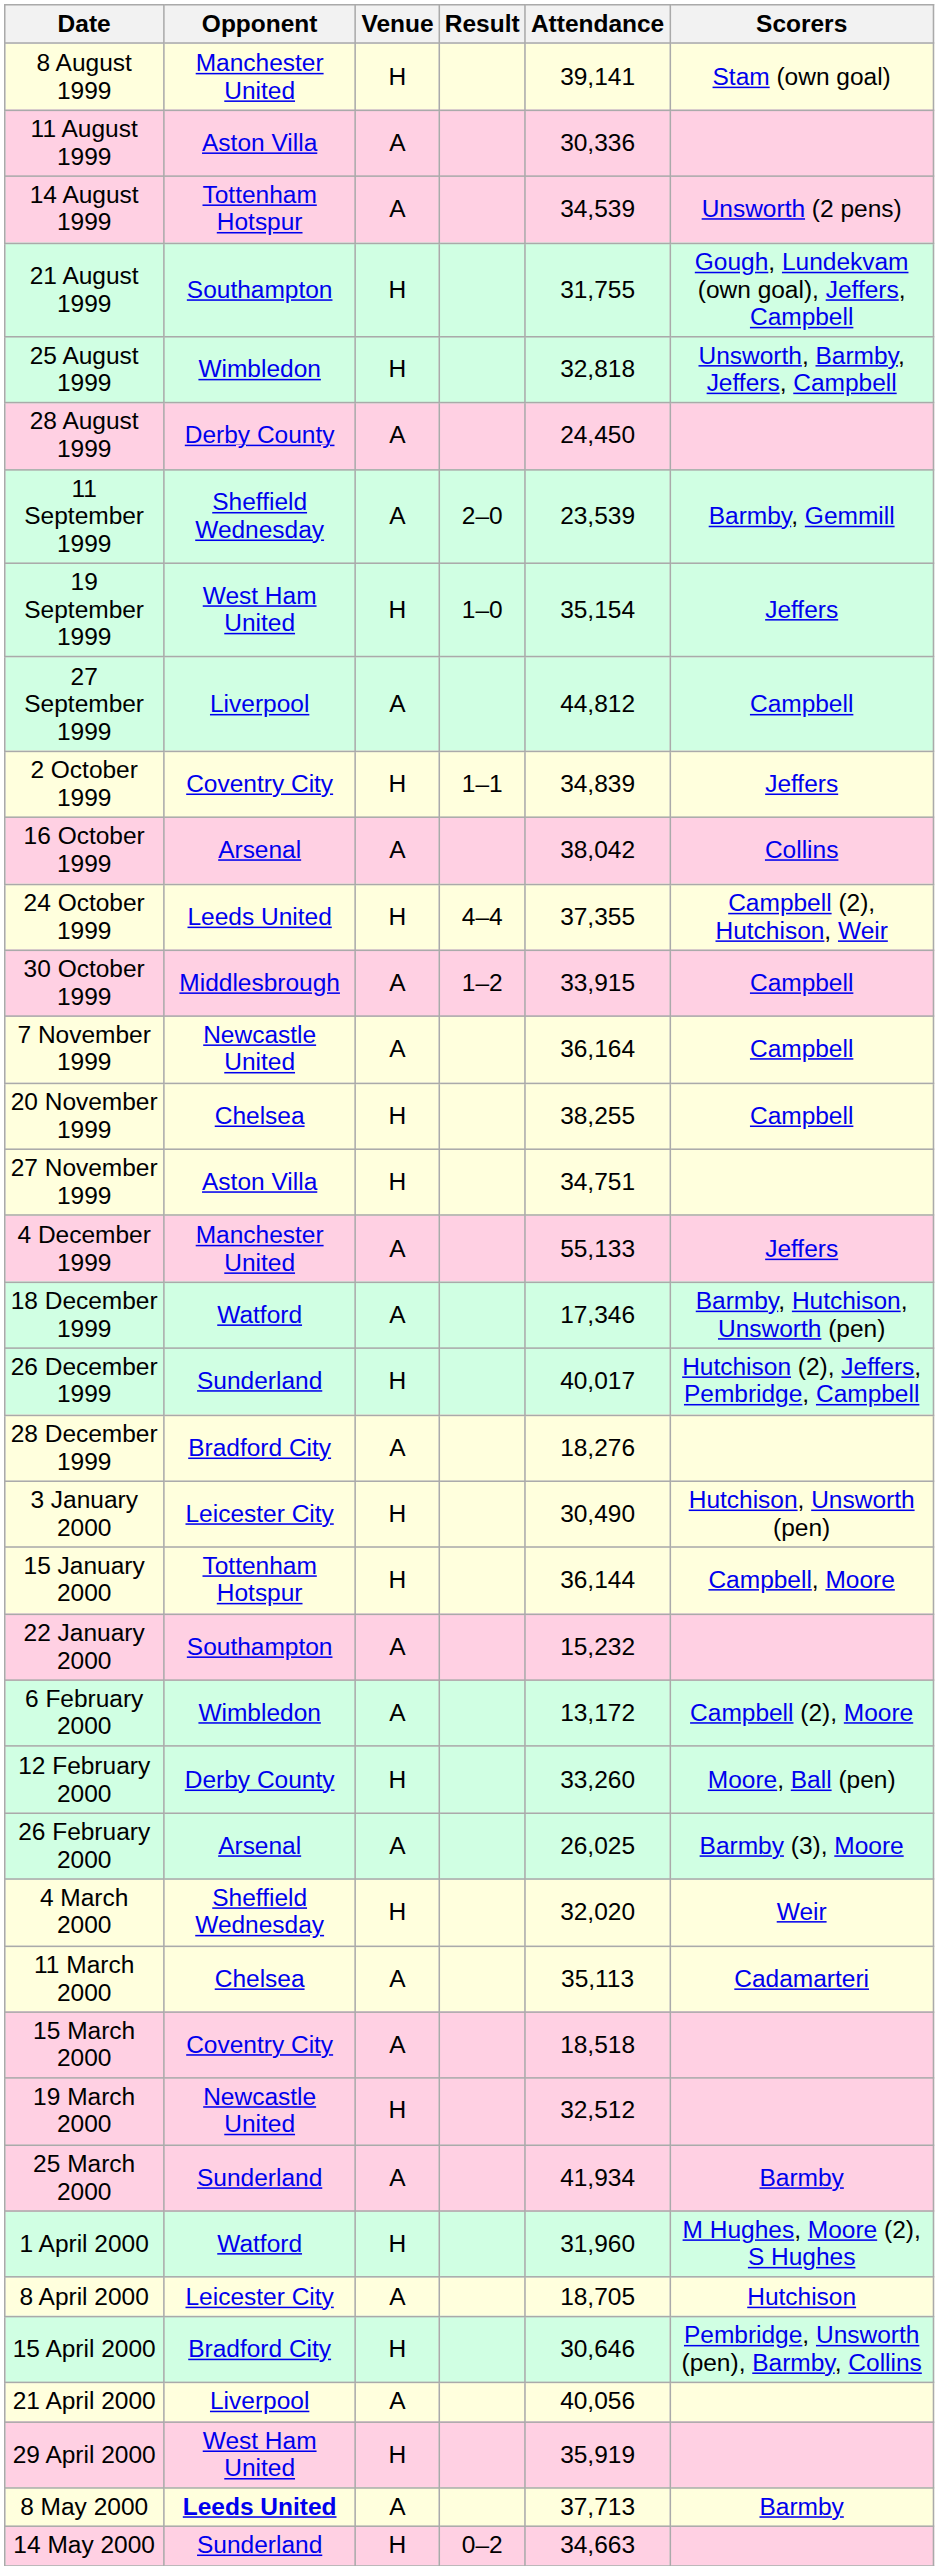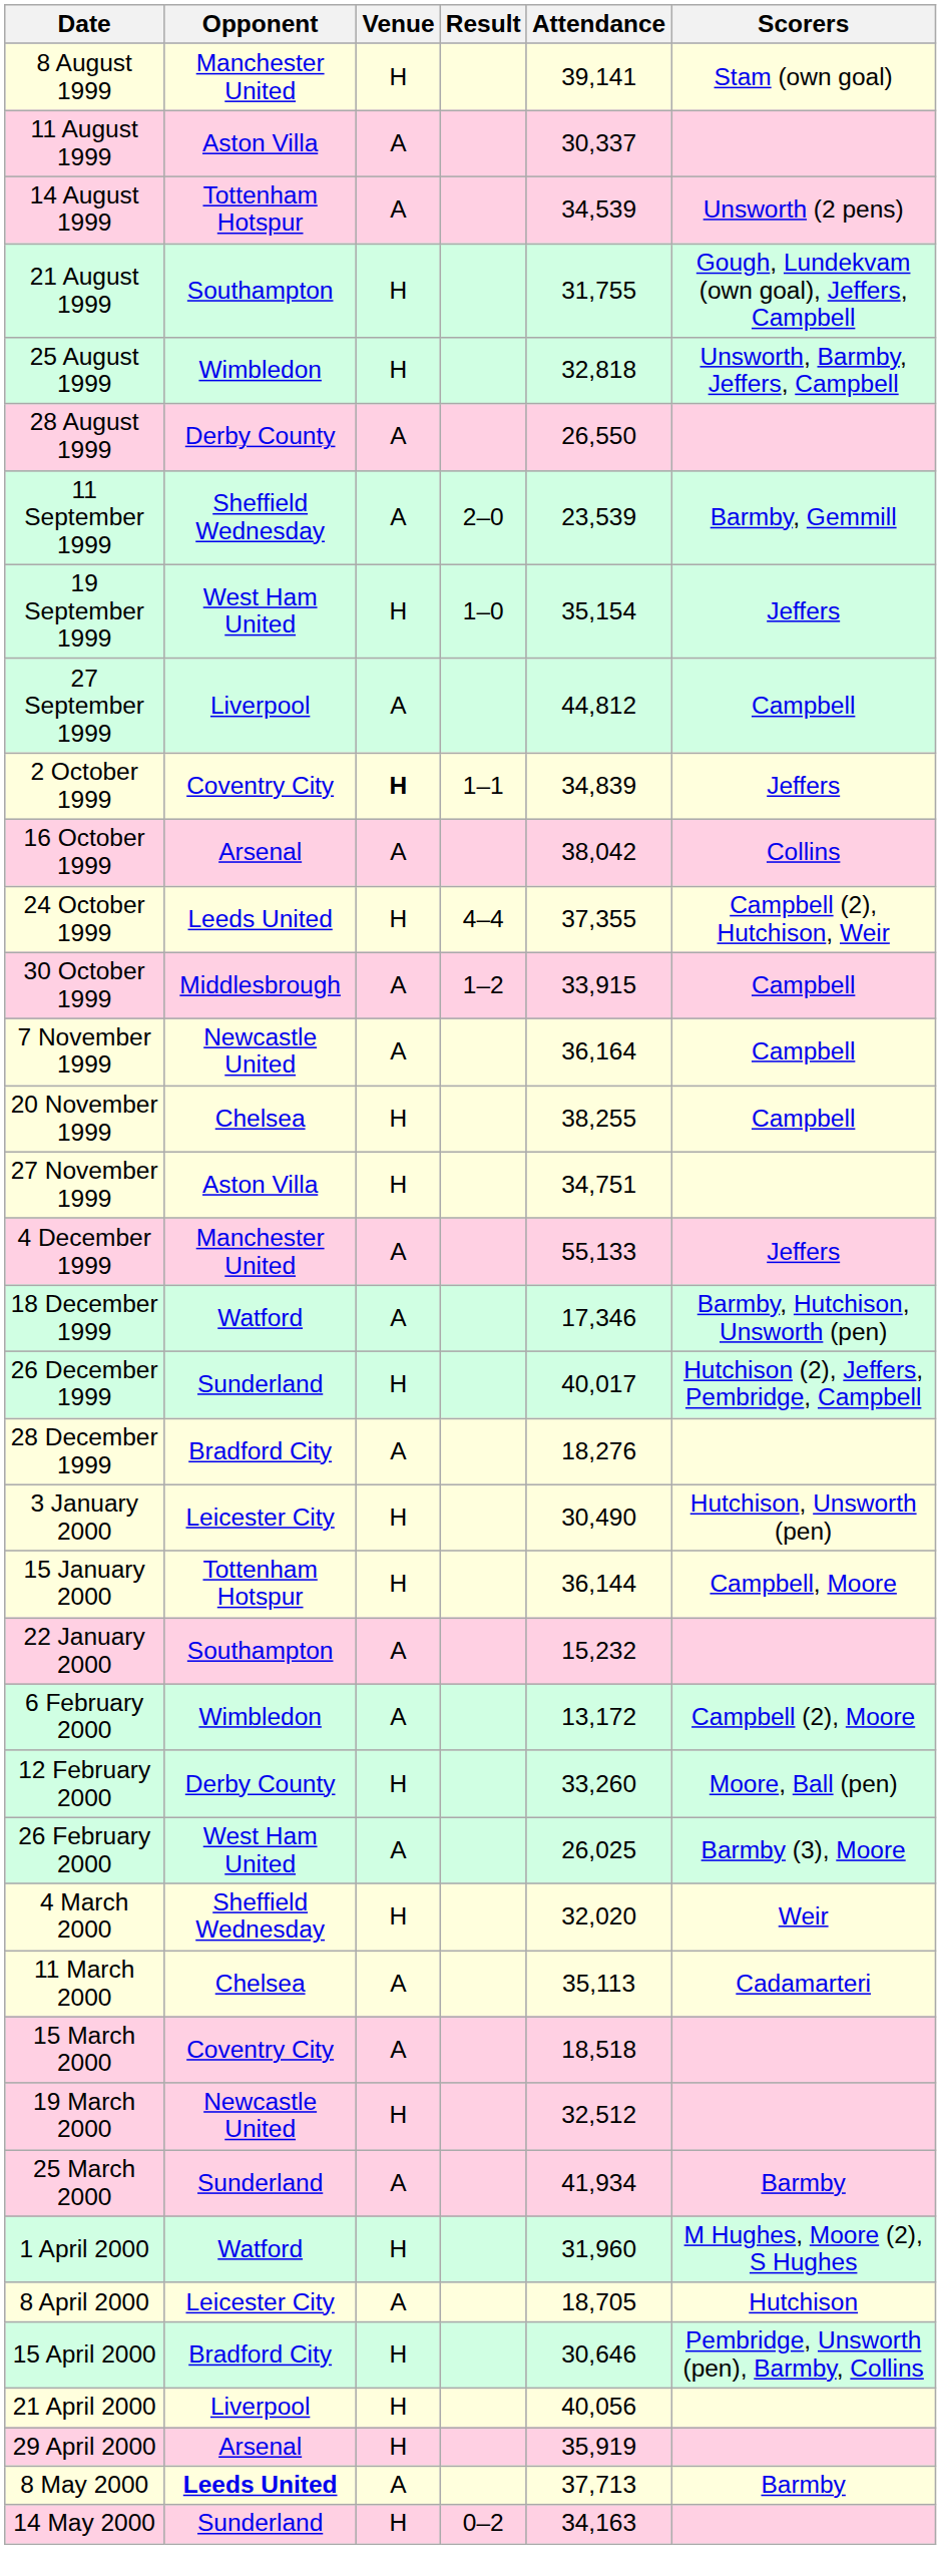11 August 1999 | Attendance: 30,336 -> 30,337
28 August 1999 | Attendance: 24,450 -> 26,550
2 October 1999 | Venue: normal -> bold
26 February 2000 | Opponent: Arsenal -> West Ham United
21 April 2000 | Venue: A -> H
29 April 2000 | Opponent: West Ham United -> Arsenal
14 May 2000 | Attendance: 34,663 -> 34,163
